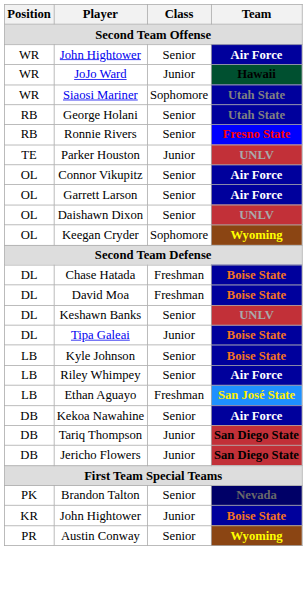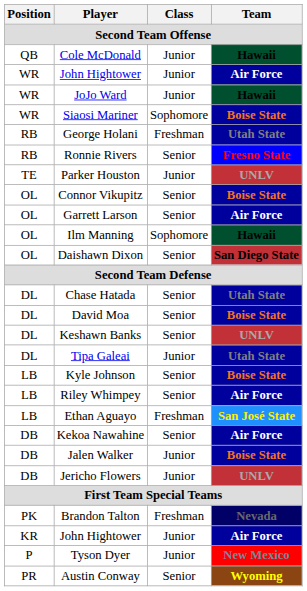+ row: QB | Cole McDonald | Junior | Hawaii
WR / John Hightower | Class: Senior -> Junior
Siaosi Mariner | Team: Utah State -> Boise State
George Holani | Class: Senior -> Freshman
Connor Vikupitz | Team: Air Force -> Boise State
+ row: OL | Ilm Manning | Sophomore | Hawaii
Daishawn Dixon | Team: UNLV -> San Diego State
- row: OL | Keegan Cryder | Sophomore | Wyoming
Chase Hatada | Class: Freshman -> Senior
Chase Hatada | Team: Boise State -> Utah State
David Moa | Class: Freshman -> Senior
Tipa Galeai | Team: Boise State -> Utah State
+ row: DB | Jalen Walker | Junior | Boise State
- row: DB | Tariq Thompson | Junior | San Diego State
Jericho Flowers | Team: San Diego State -> UNLV
Brandon Talton | Class: Senior -> Freshman
KR / John Hightower | Team: Boise State -> Air Force
+ row: P | Tyson Dyer | Junior | New Mexico
